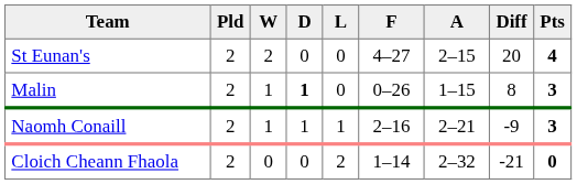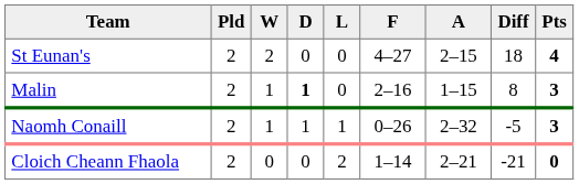St Eunan's | Diff: 20 -> 18
Malin | F: 0–26 -> 2–16
Naomh Conaill | F: 2–16 -> 0–26
Naomh Conaill | A: 2–21 -> 2–32
Naomh Conaill | Diff: -9 -> -5
Cloich Cheann Fhaola | A: 2–32 -> 2–21
